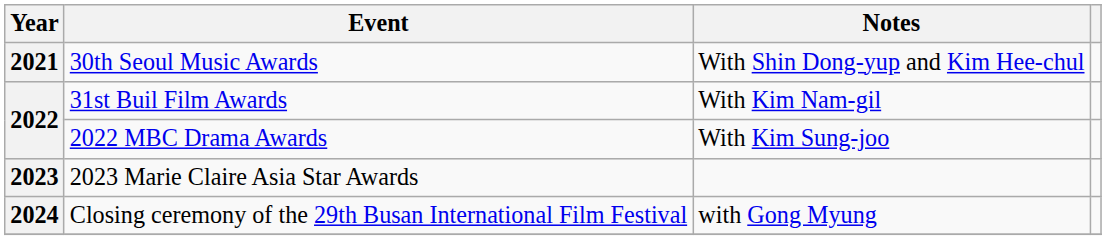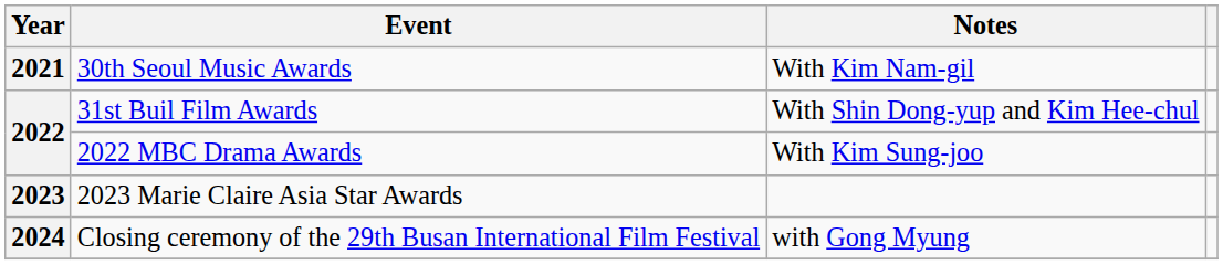30th Seoul Music Awards | Notes: With Shin Dong-yup and Kim Hee-chul -> With Kim Nam-gil
31st Buil Film Awards | Notes: With Kim Nam-gil -> With Shin Dong-yup and Kim Hee-chul
